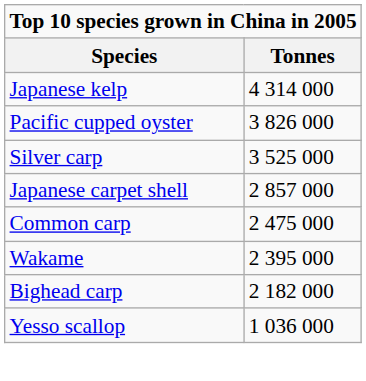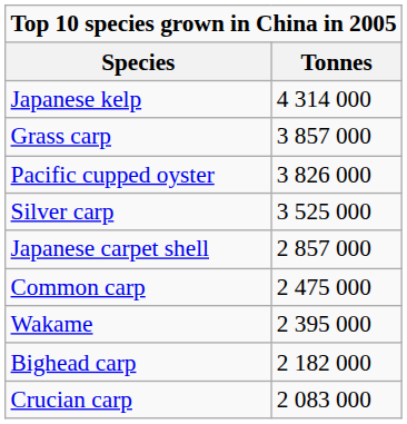+ row: Grass carp | 3 857 000
+ row: Crucian carp | 2 083 000
- row: Yesso scallop | 1 036 000
